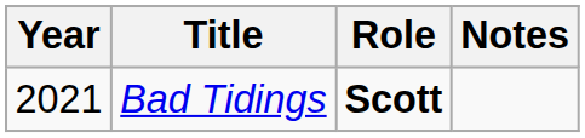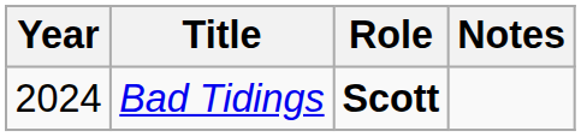Bad Tidings | Year: 2021 -> 2024
